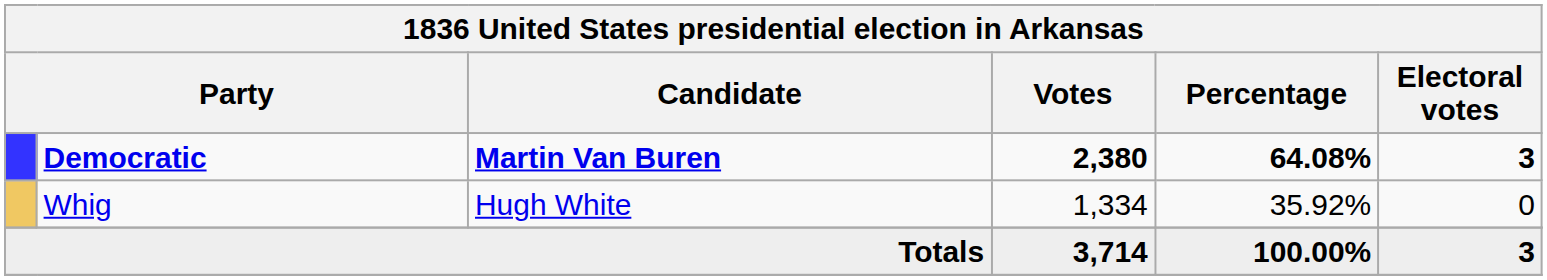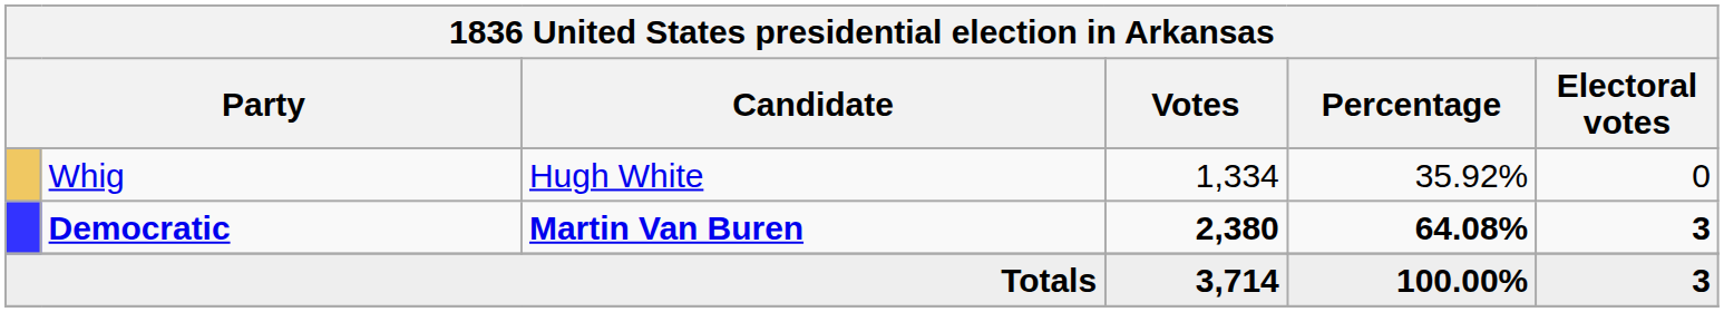rows swapped: Democratic <-> Whig
